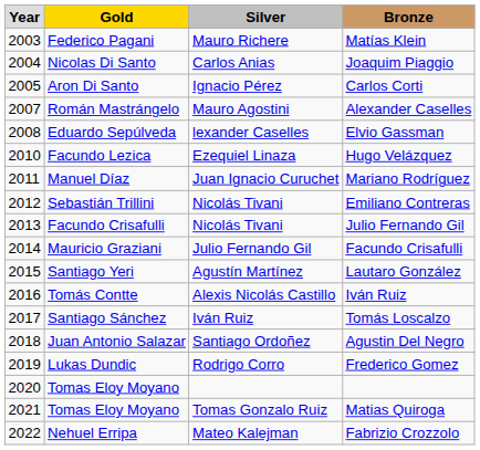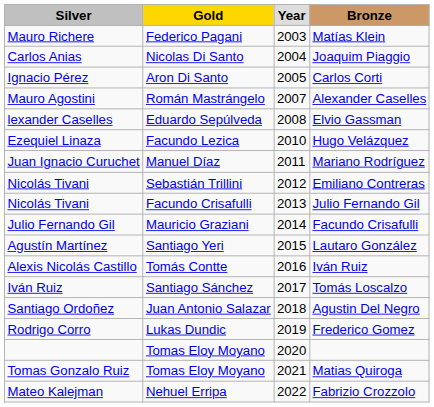columns swapped: Year <-> Silver
